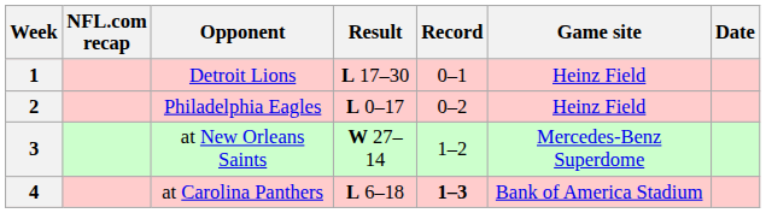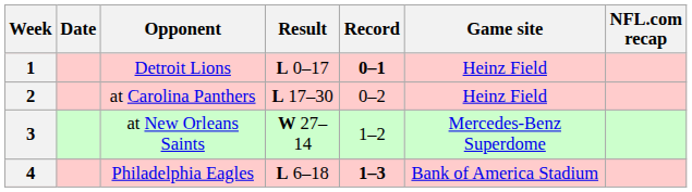columns swapped: Date <-> NFL.com recap
1 | Result: L 17–30 -> L 0–17
1 | Record: normal -> bold
2 | Opponent: Philadelphia Eagles -> at Carolina Panthers
2 | Result: L 0–17 -> L 17–30
4 | Opponent: at Carolina Panthers -> Philadelphia Eagles
